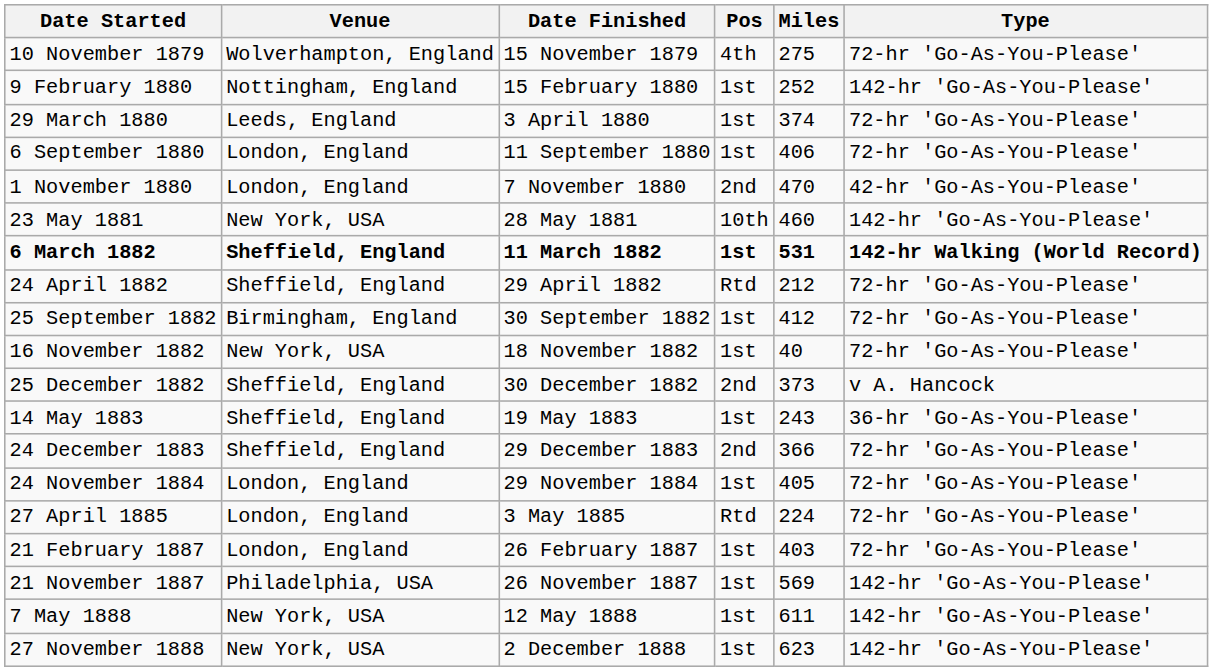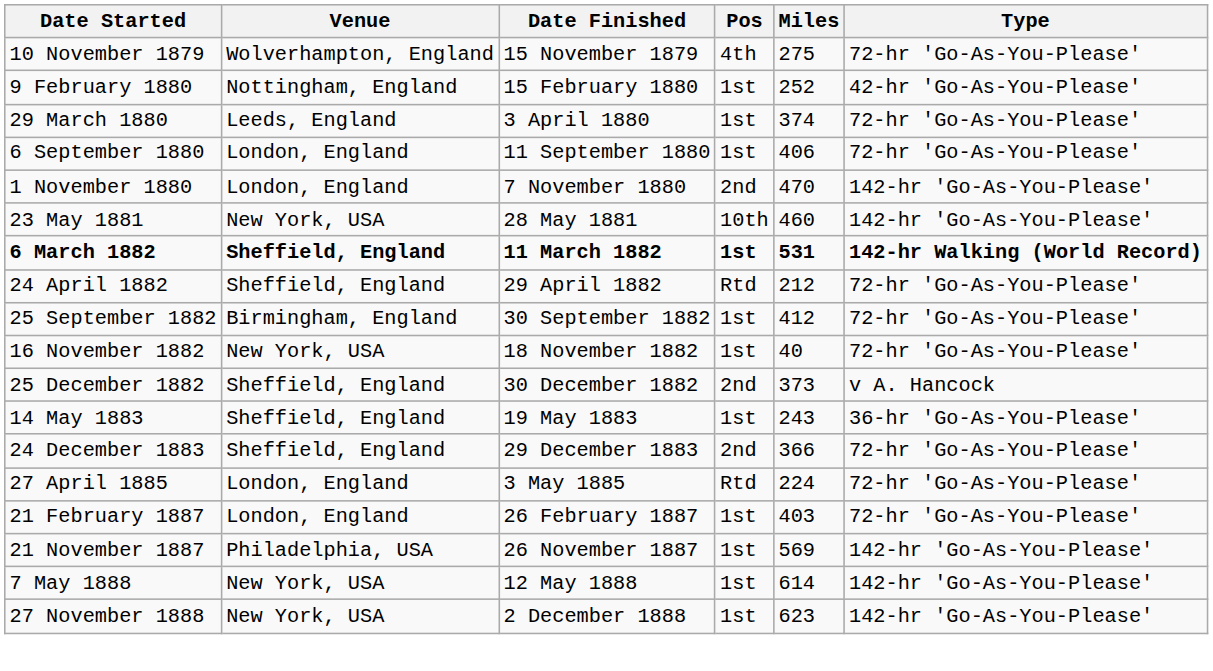9 February 1880 | Type: 142-hr 'Go-As-You-Please' -> 42-hr 'Go-As-You-Please'
1 November 1880 | Type: 42-hr 'Go-As-You-Please' -> 142-hr 'Go-As-You-Please'
- row: 24 November 1884 | London, England | 29 November 1884 | 1st | 405 | 72-hr 'Go-As-You-Please'
7 May 1888 | Miles: 611 -> 614
